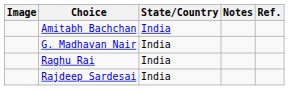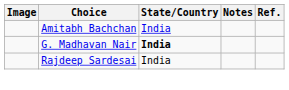G. Madhavan Nair | State/Country: normal -> bold
- row: Raghu Rai | India
